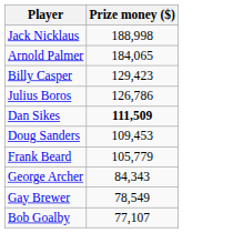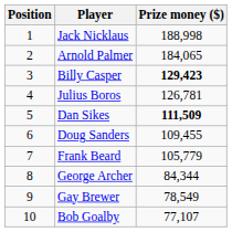+ column: Position | 1 | 2 | 3 | 4 | 5 | 6 | 7 | 8 | 9 | 10
Billy Casper | Prize money ($): normal -> bold
Julius Boros | Prize money ($): 126,786 -> 126,781
Doug Sanders | Prize money ($): 109,453 -> 109,455
George Archer | Prize money ($): 84,343 -> 84,344
